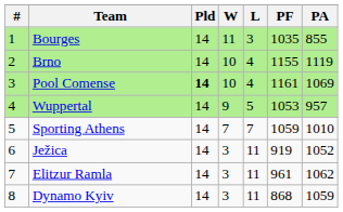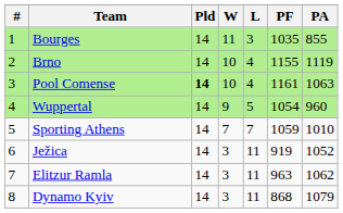Pool Comense | PA: 1069 -> 1063
Wuppertal | PF: 1053 -> 1054
Wuppertal | PA: 957 -> 960
Elitzur Ramla | PF: 961 -> 963
Dynamo Kyiv | PA: 1059 -> 1079
